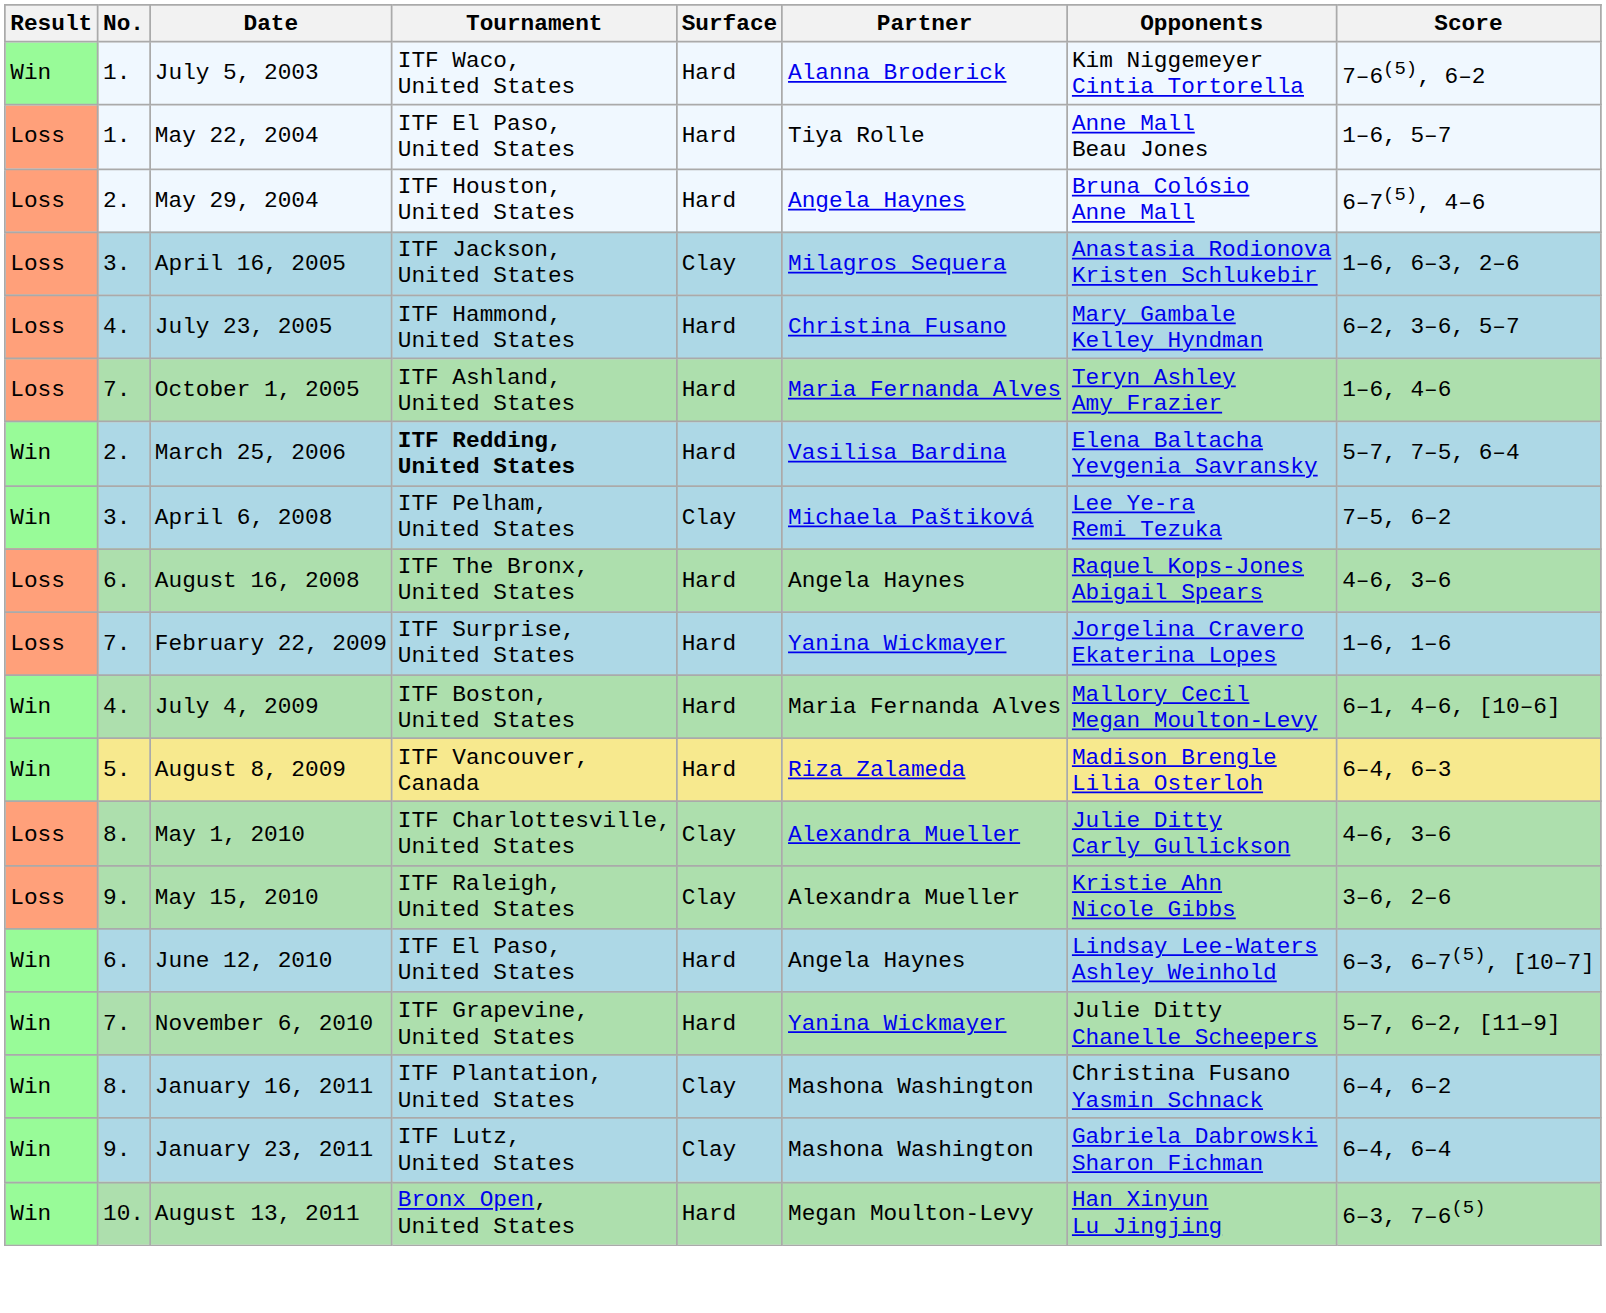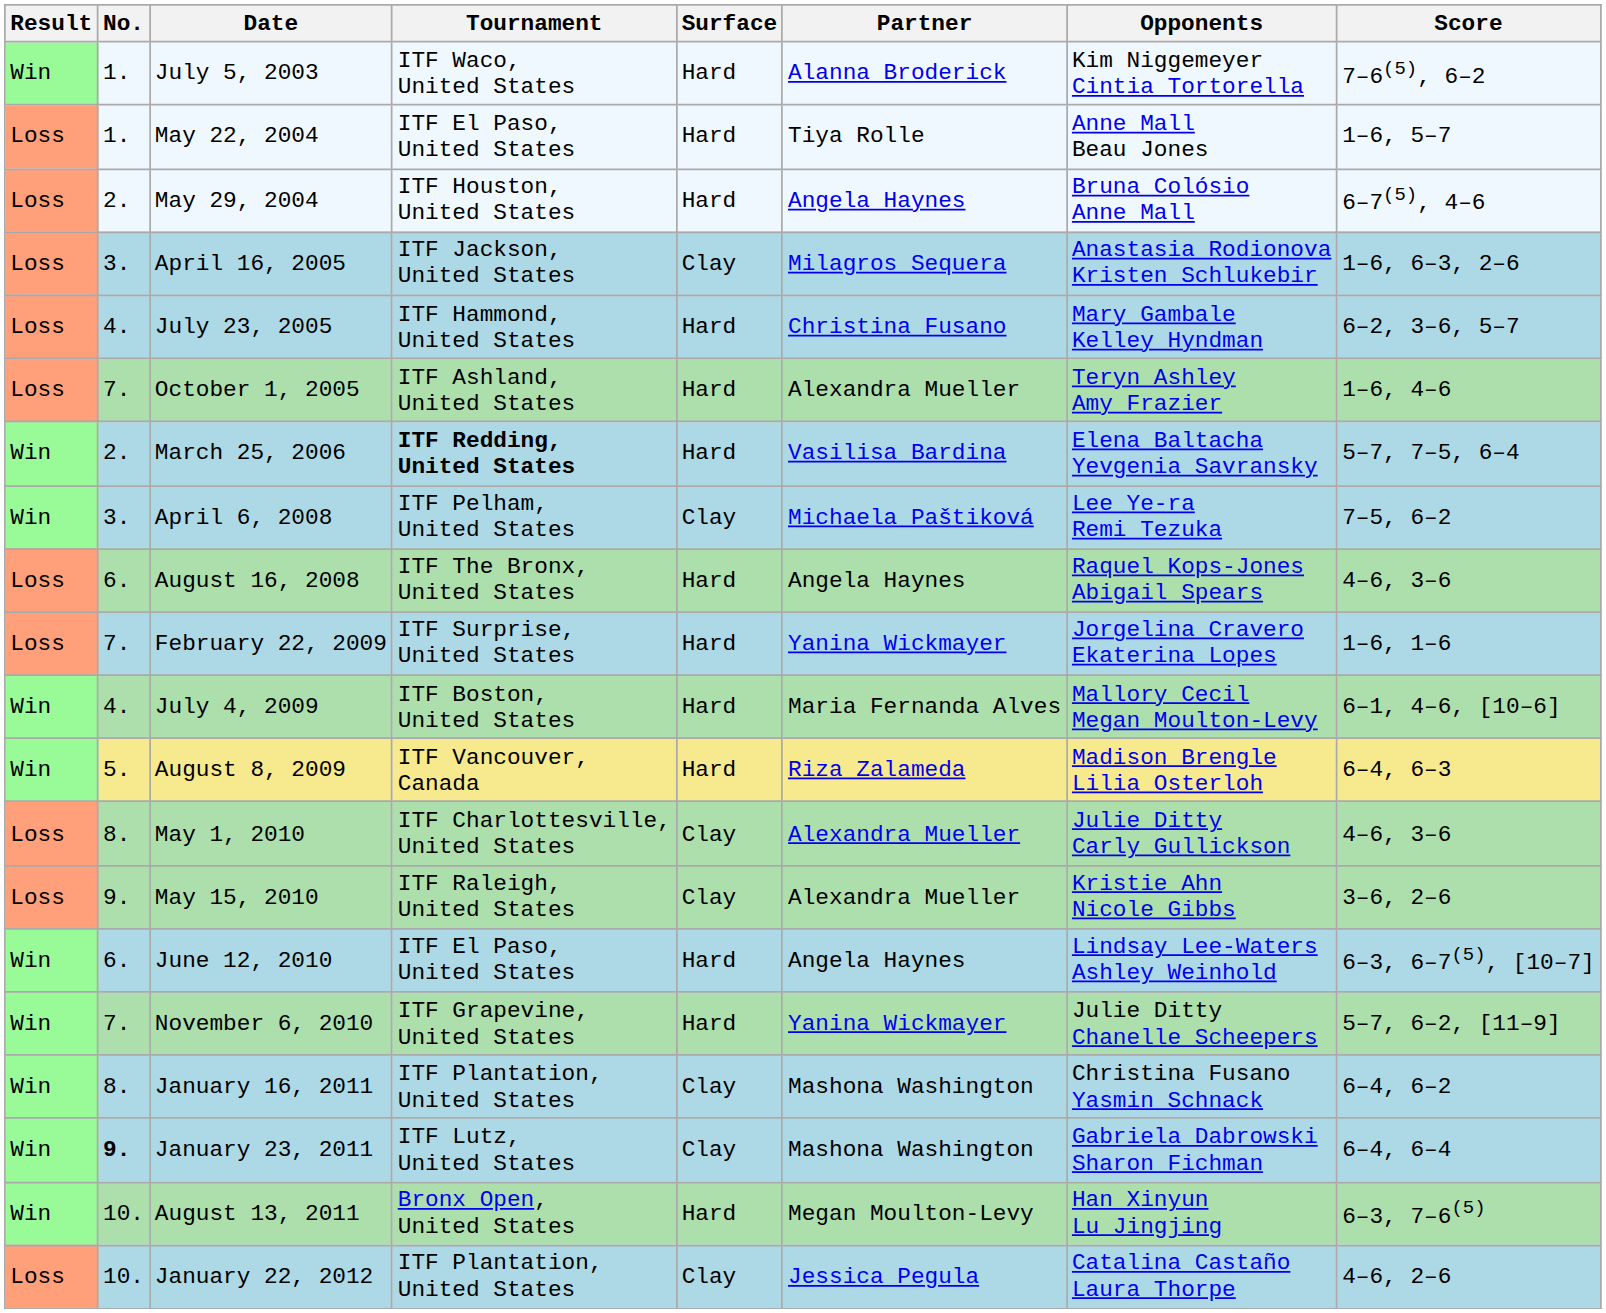October 1, 2005 | Partner: Maria Fernanda Alves -> Alexandra Mueller
January 23, 2011 | No.: normal -> bold
+ row: Loss | 10. | January 22, 2012 | ITF Plantation, United States | Clay | Jessica Pegula | Catalina Castaño Laura Thorpe | 4–6, 2–6
